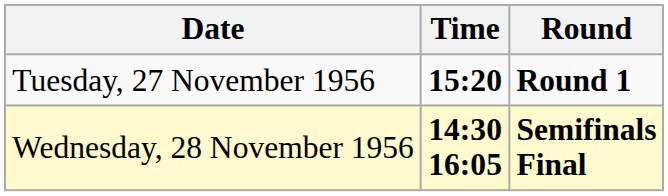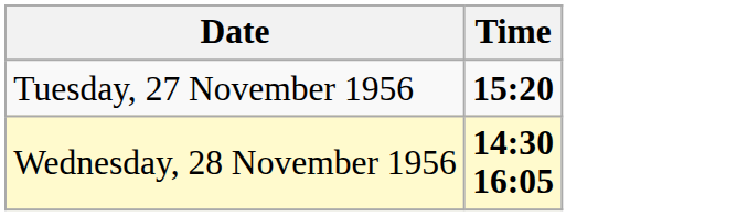- column: Round | Round 1 | Semifinals Final
